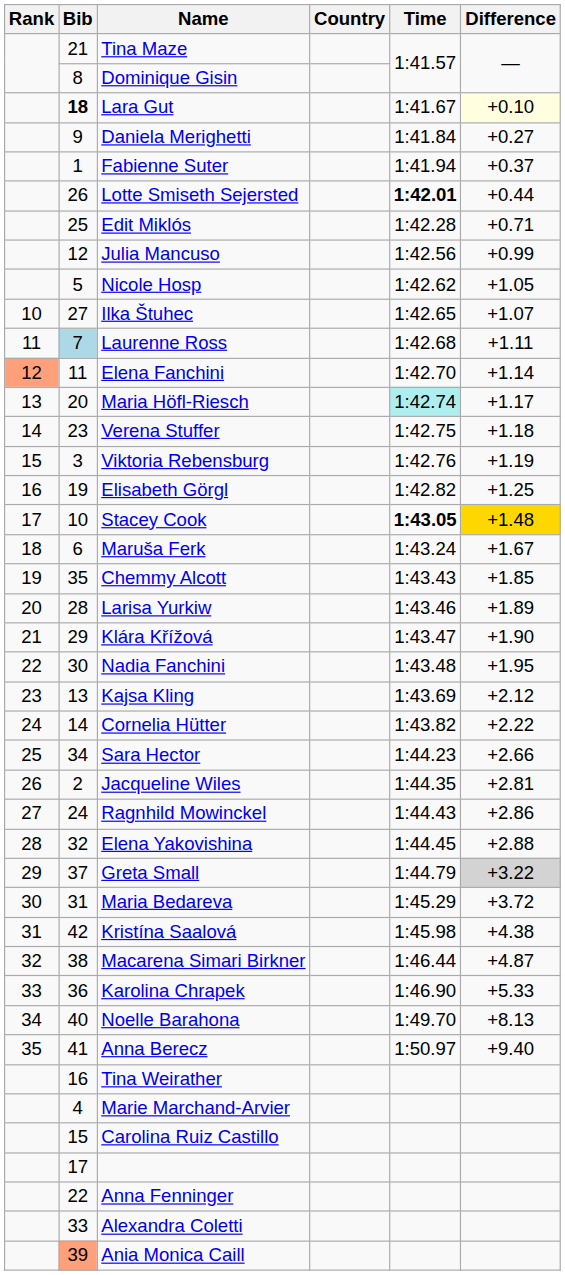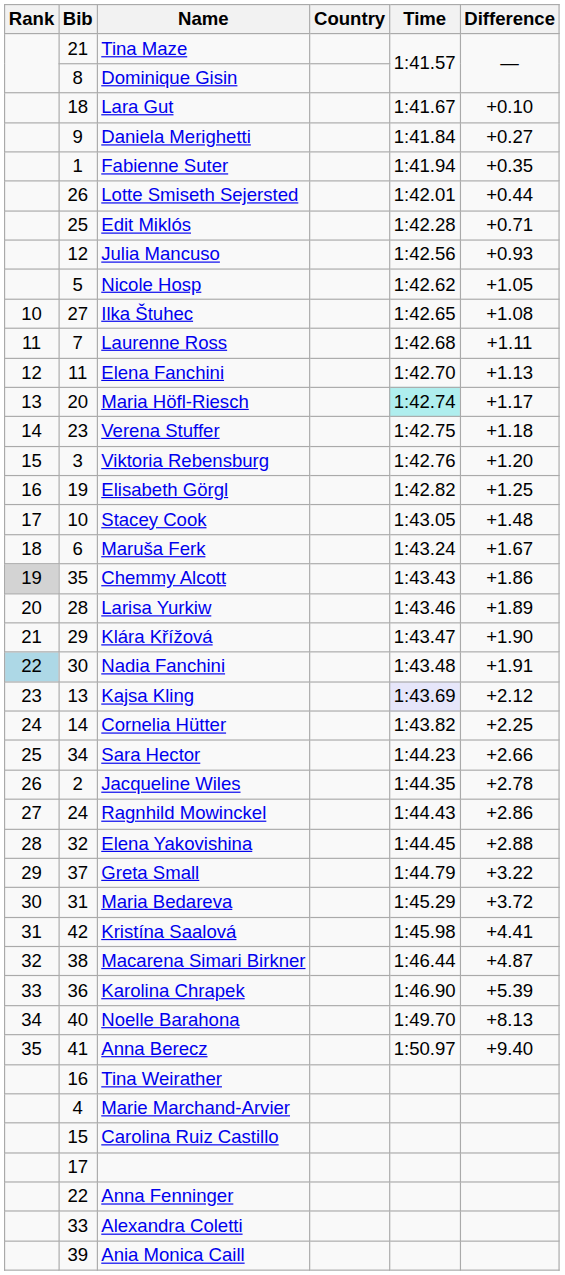Lara Gut | Bib: bold -> normal
Lara Gut | Difference: lightyellow background -> no background
Fabienne Suter | Difference: +0.37 -> +0.35
Lotte Smiseth Sejersted | Time: bold -> normal
Julia Mancuso | Difference: +0.99 -> +0.93
Ilka Štuhec | Difference: +1.07 -> +1.08
Laurenne Ross | Bib: lightblue background -> no background
Elena Fanchini | Rank: lightsalmon background -> no background
Elena Fanchini | Difference: +1.14 -> +1.13
Viktoria Rebensburg | Difference: +1.19 -> +1.20
Stacey Cook | Time: bold -> normal
Stacey Cook | Difference: gold background -> no background
Chemmy Alcott | Rank: no background -> lightgrey background
Chemmy Alcott | Difference: +1.85 -> +1.86
Nadia Fanchini | Rank: no background -> lightblue background
Nadia Fanchini | Difference: +1.95 -> +1.91
Kajsa Kling | Time: no background -> lavender background
Cornelia Hütter | Difference: +2.22 -> +2.25
Jacqueline Wiles | Difference: +2.81 -> +2.78
Greta Small | Difference: lightgrey background -> no background
Kristína Saalová | Difference: +4.38 -> +4.41
Karolina Chrapek | Difference: +5.33 -> +5.39
Ania Monica Caill | Bib: lightsalmon background -> no background
